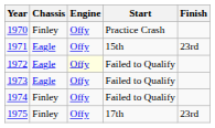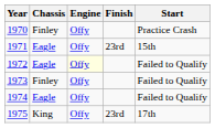columns swapped: Start <-> Finish
1973 | Chassis: Eagle -> Finley
1974 | Chassis: Finley -> Eagle
1975 | Chassis: Finley -> King
